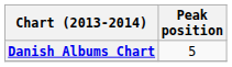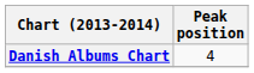Danish Albums Chart | Peak position: 5 -> 4
